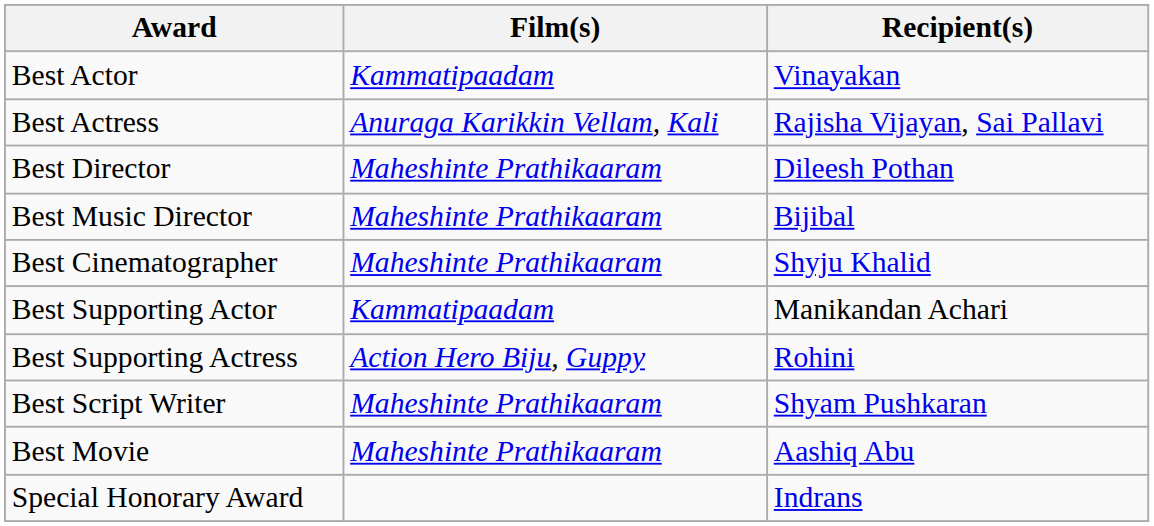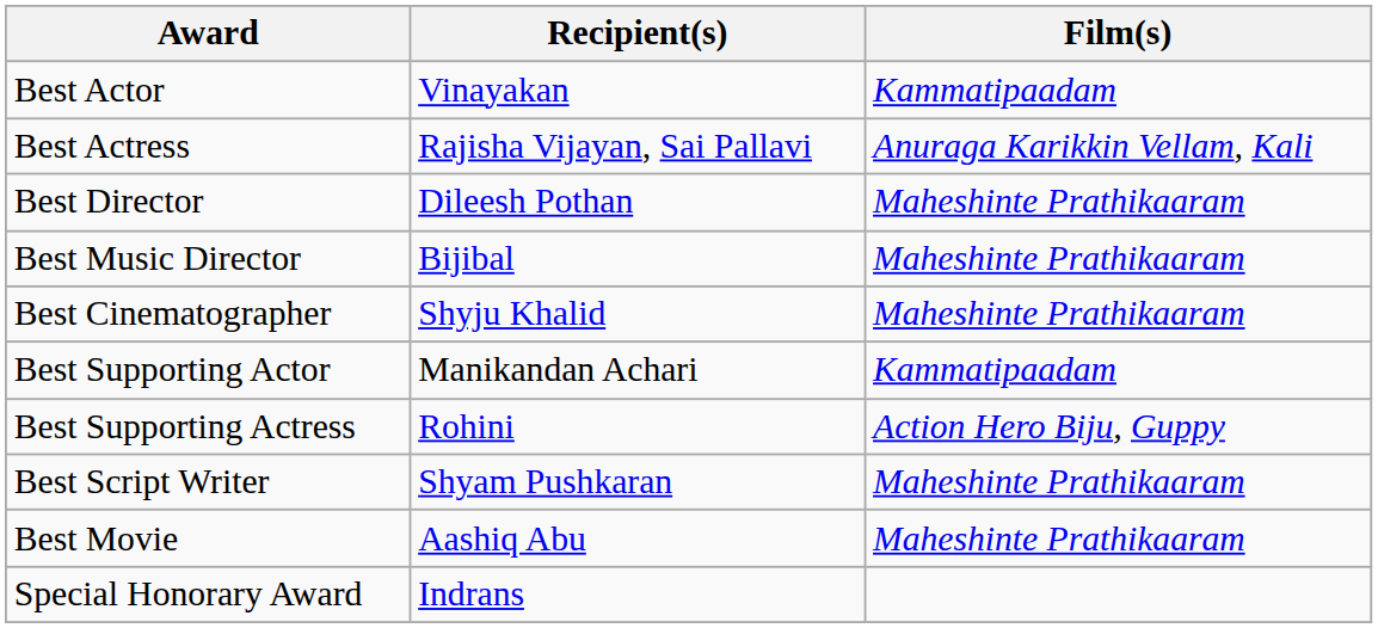columns swapped: Recipient(s) <-> Film(s)
